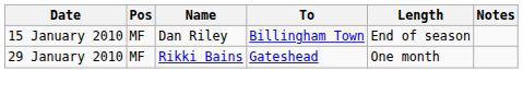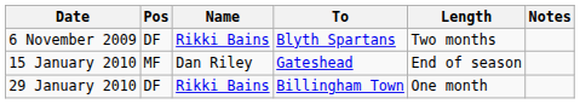+ row: 6 November 2009 | DF | Rikki Bains | Blyth Spartans | Two months
15 January 2010 | To: Billingham Town -> Gateshead
29 January 2010 | Pos: MF -> DF
29 January 2010 | To: Gateshead -> Billingham Town
